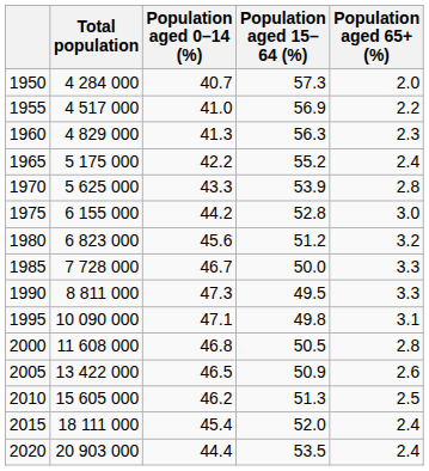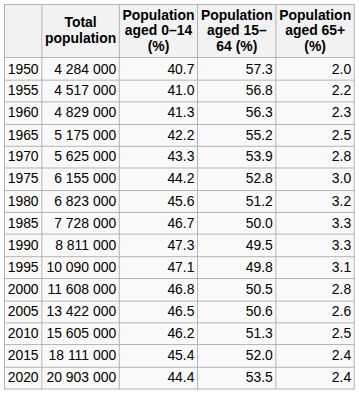1955 | Population aged 15–64 (%): 56.9 -> 56.8
1965 | Population aged 65+ (%): 2.4 -> 2.5
2005 | Population aged 15–64 (%): 50.9 -> 50.6
